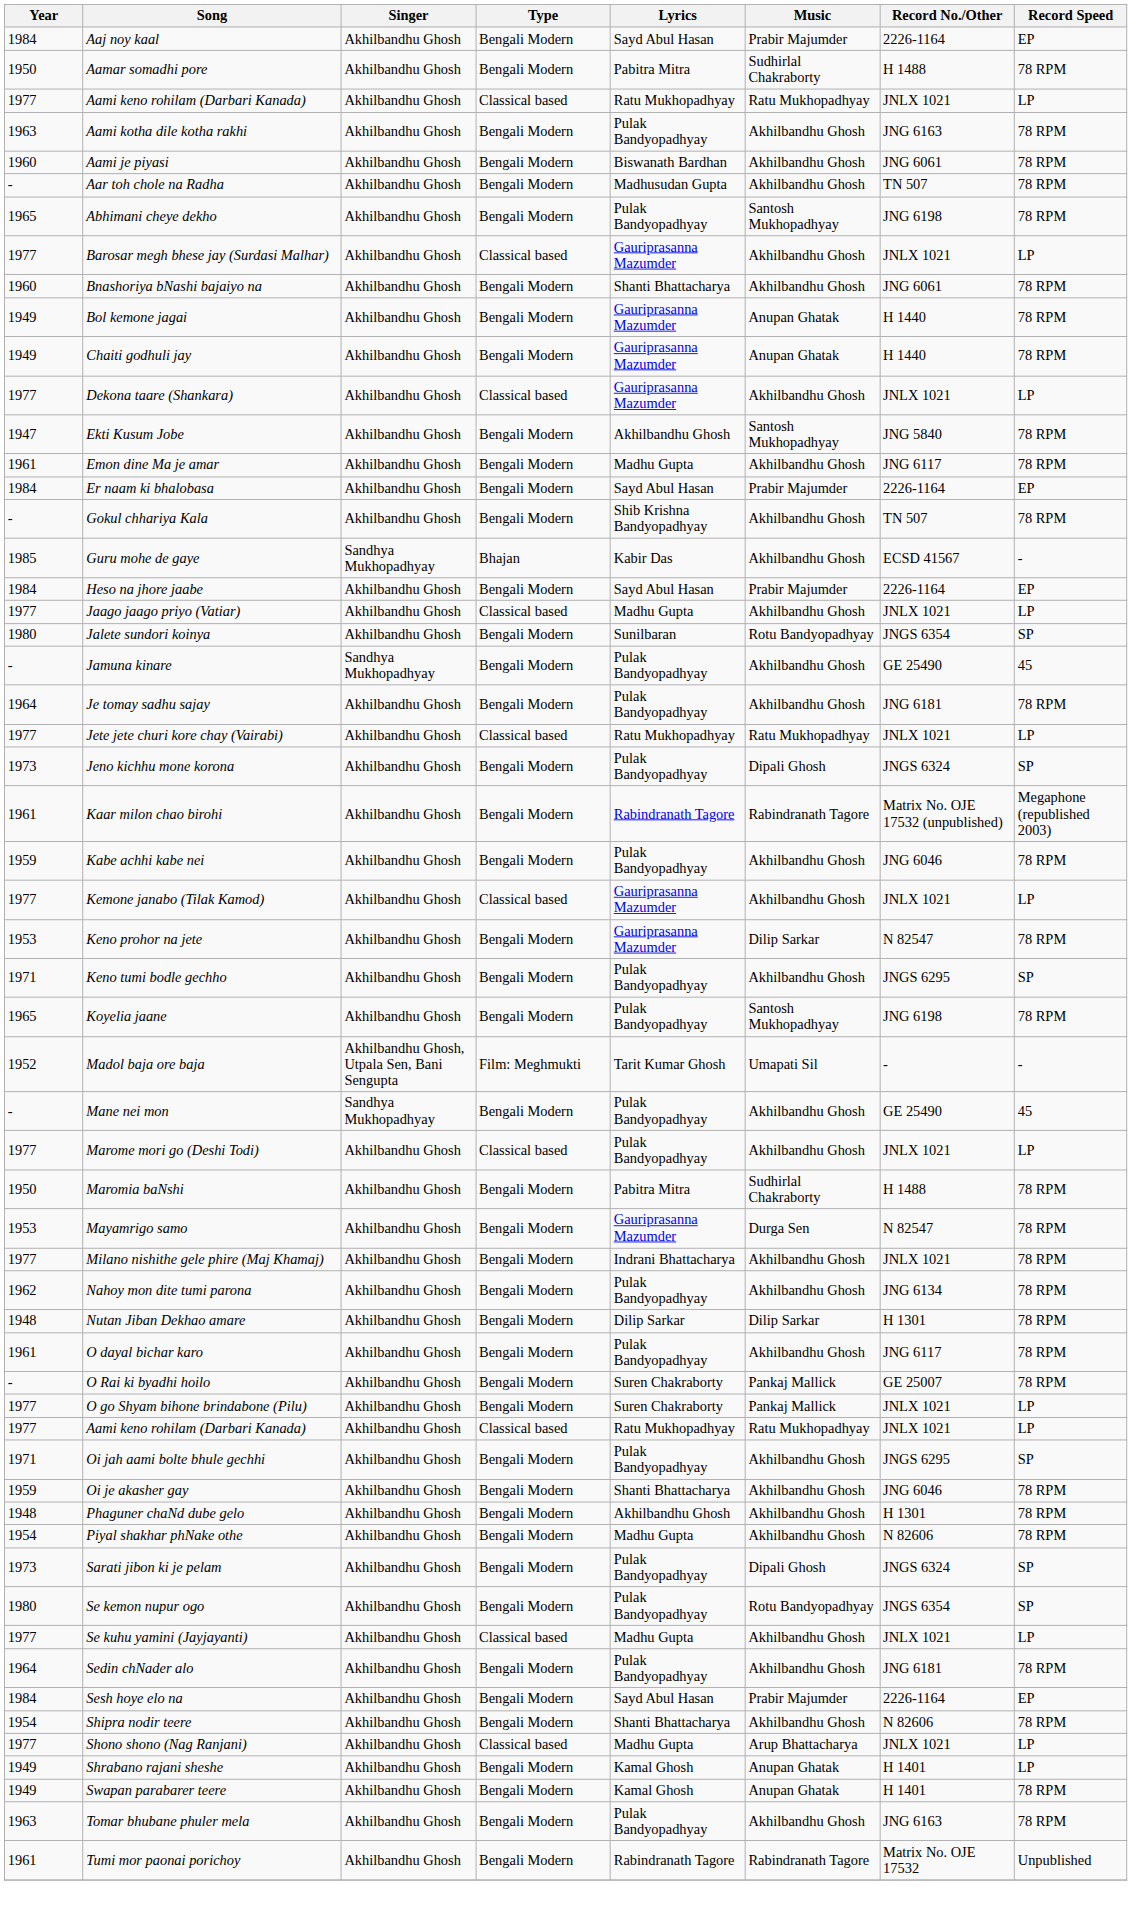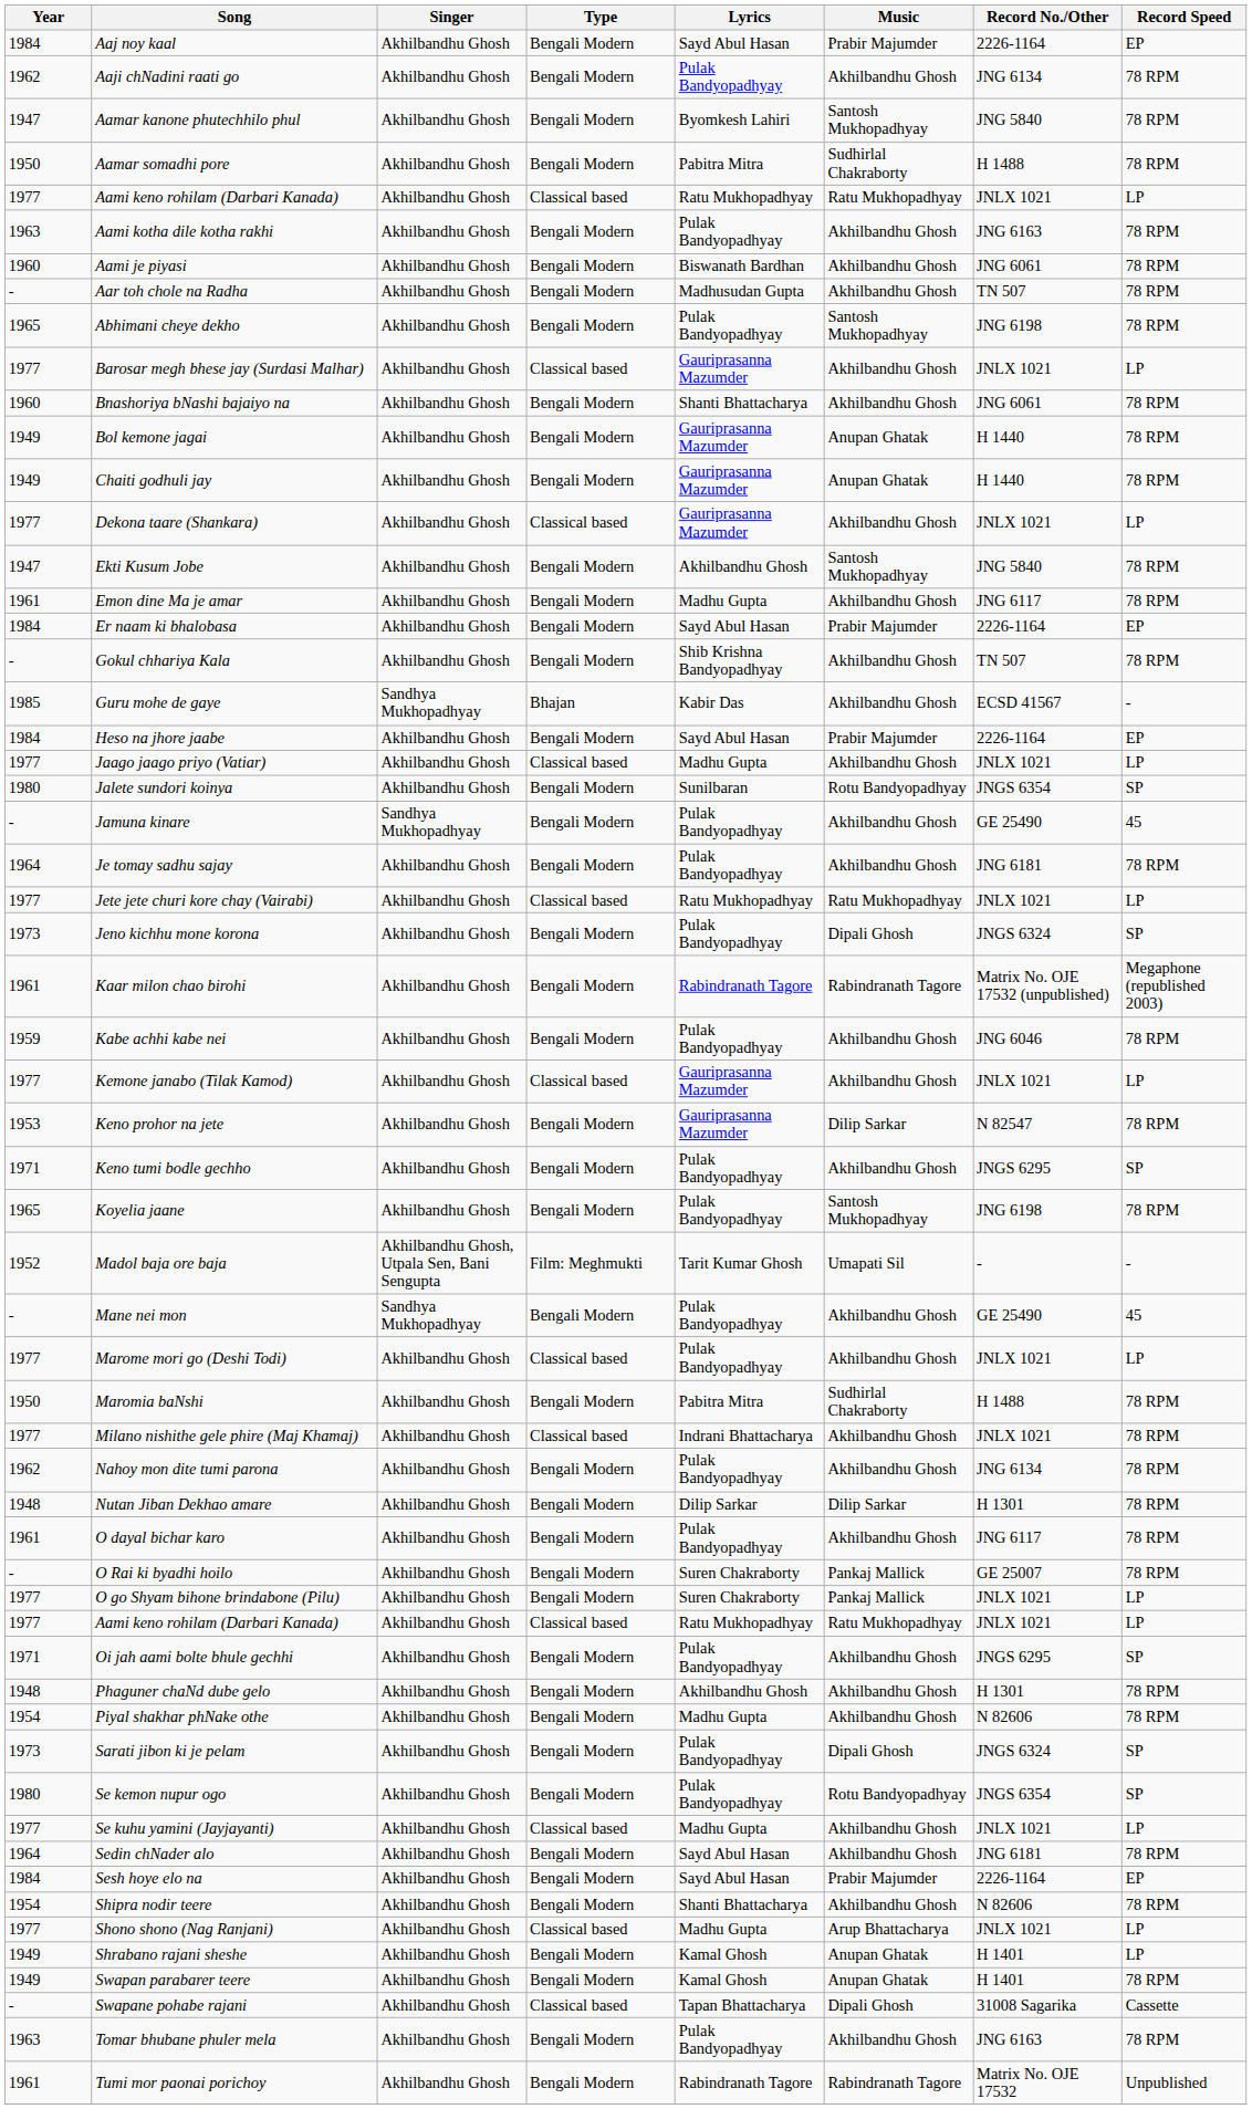+ row: 1962 | Aaji chNadini raati go | Akhilbandhu Ghosh | Bengali Modern | Pulak Bandyopadhyay | Akhilbandhu Ghosh | JNG 6134 | 78 RPM
+ row: 1947 | Aamar kanone phutechhilo phul | Akhilbandhu Ghosh | Bengali Modern | Byomkesh Lahiri | Santosh Mukhopadhyay | JNG 5840 | 78 RPM
- row: 1953 | Mayamrigo samo | Akhilbandhu Ghosh | Bengali Modern | Gauriprasanna Mazumder | Durga Sen | N 82547 | 78 RPM
Milano nishithe gele phire (Maj Khamaj) | Type: Bengali Modern -> Classical based
- row: 1959 | Oi je akasher gay | Akhilbandhu Ghosh | Bengali Modern | Shanti Bhattacharya | Akhilbandhu Ghosh | JNG 6046 | 78 RPM
Sedin chNader alo | Lyrics: Pulak Bandyopadhyay -> Sayd Abul Hasan
+ row: - | Swapane pohabe rajani | Akhilbandhu Ghosh | Classical based | Tapan Bhattacharya | Dipali Ghosh | 31008 Sagarika | Cassette
